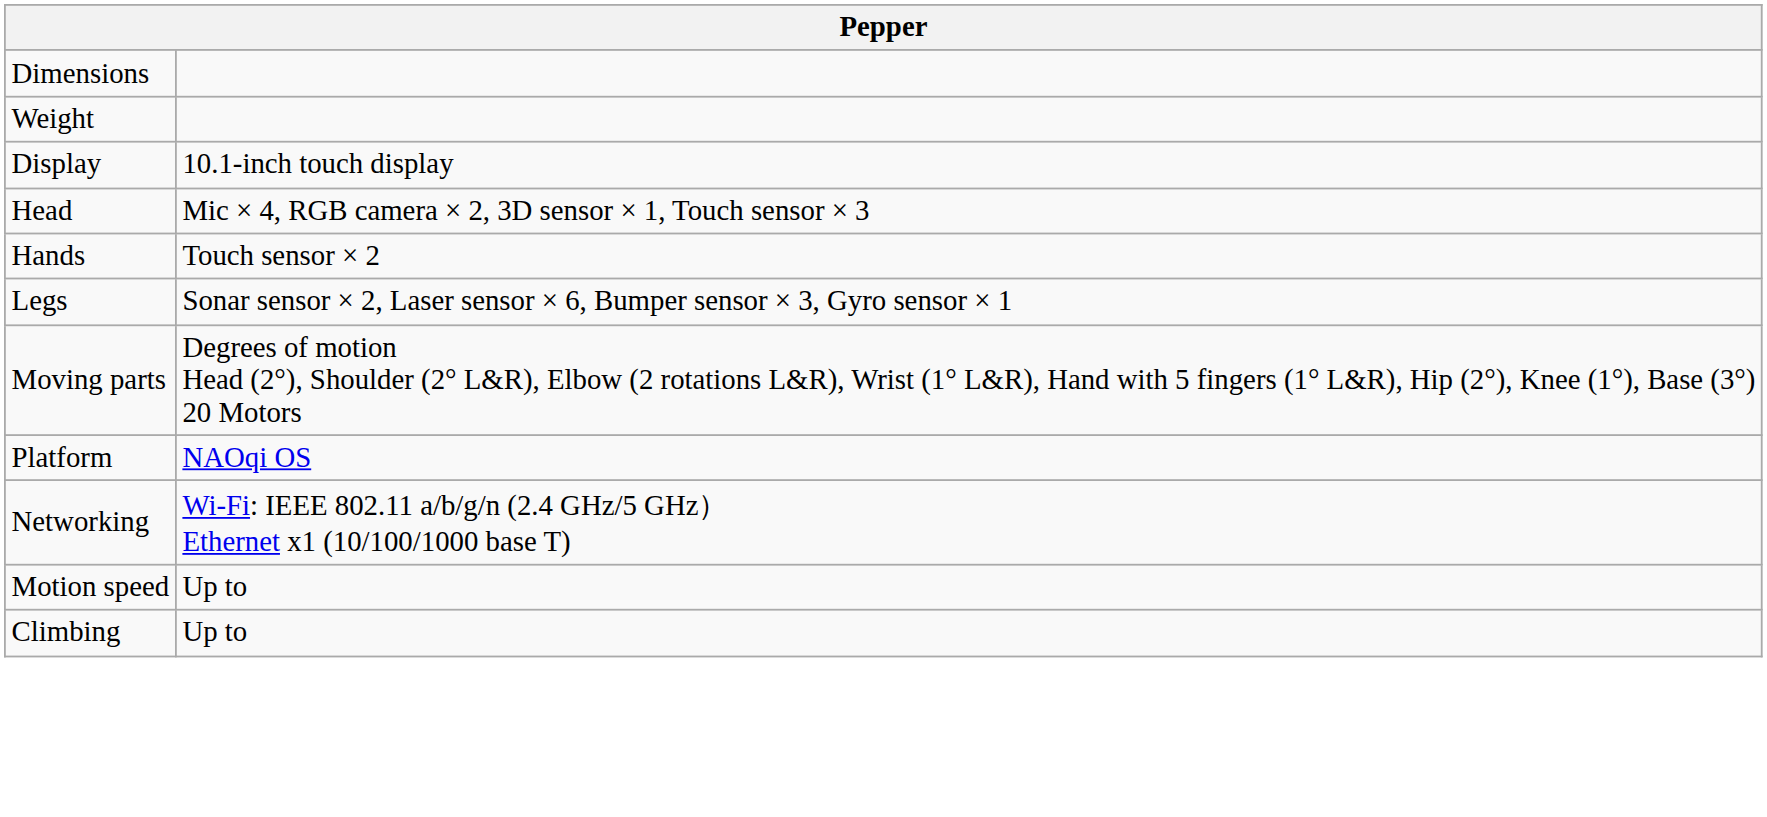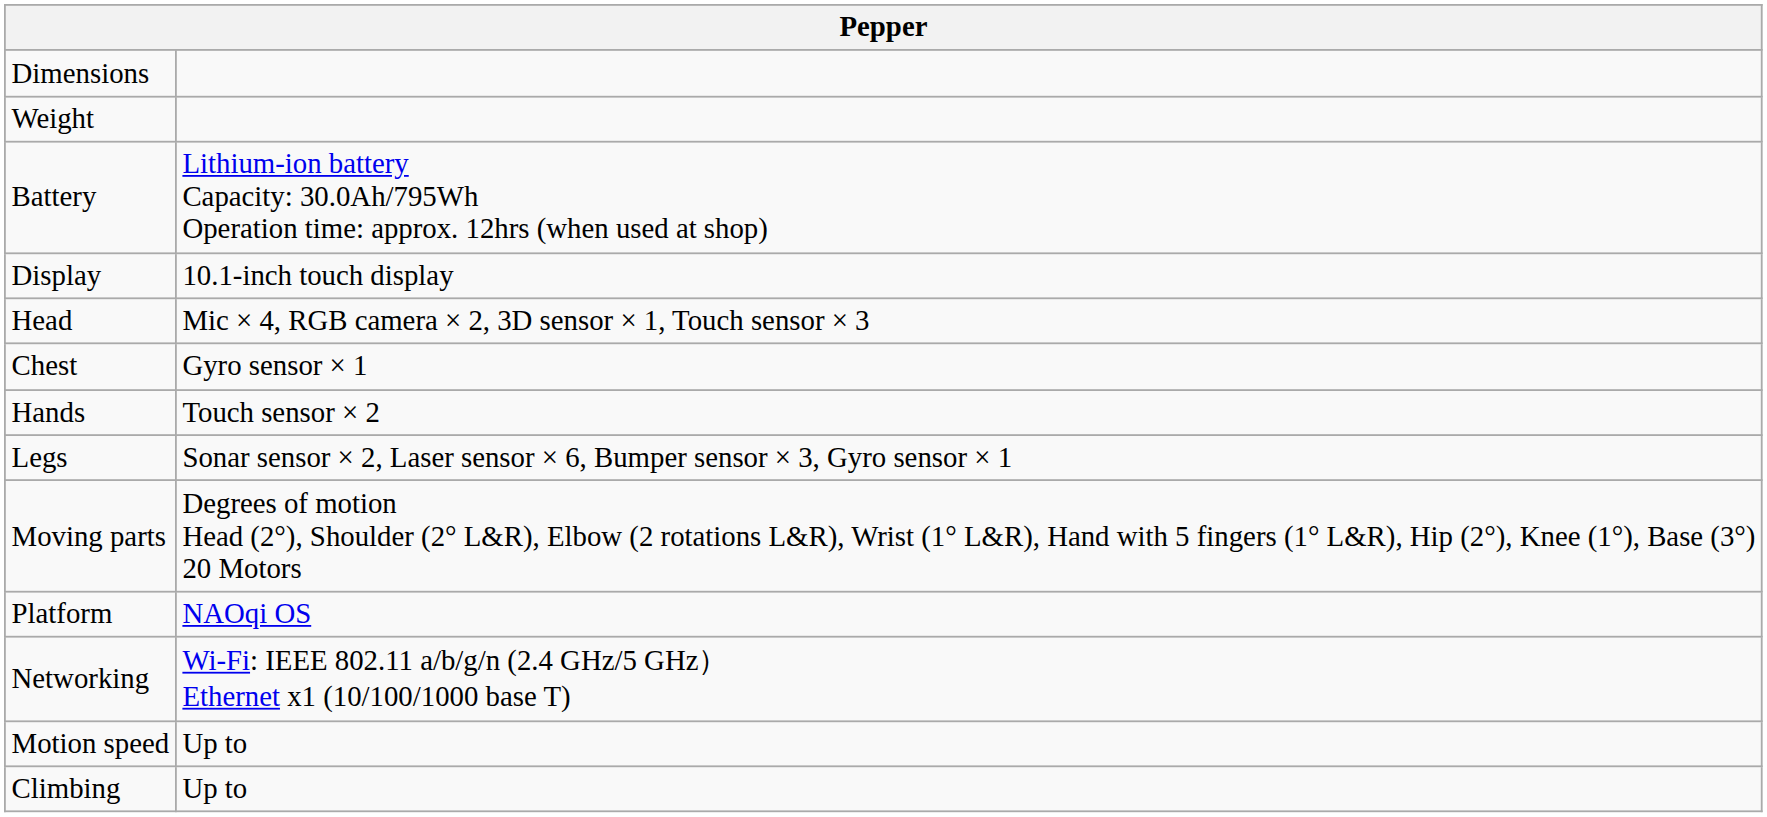+ row: Battery | Lithium-ion battery Capacity: 30.0Ah/795Wh Operation time: approx. 12hrs (when used at shop)
+ row: Chest | Gyro sensor × 1
